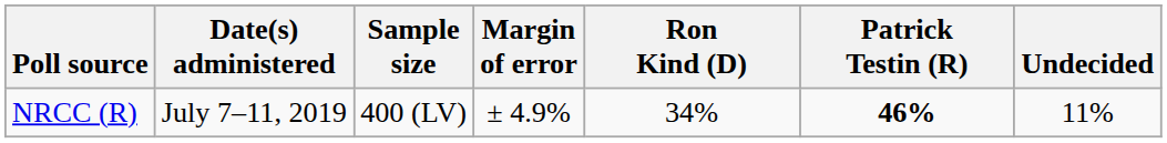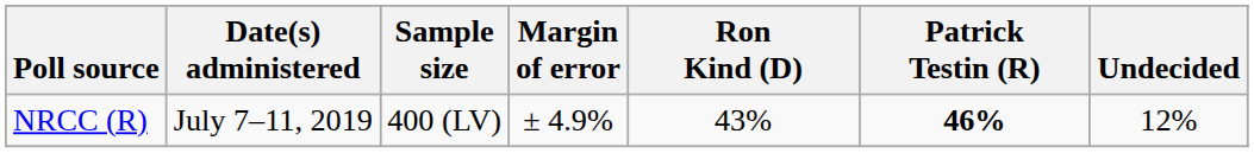NRCC (R) | Ron Kind (D): 34% -> 43%
NRCC (R) | Undecided: 11% -> 12%
